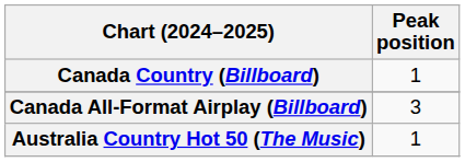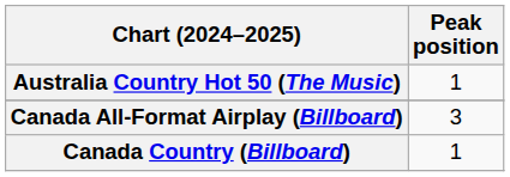rows swapped: Australia Country Hot 50 (The Music) <-> Canada Country (Billboard)
